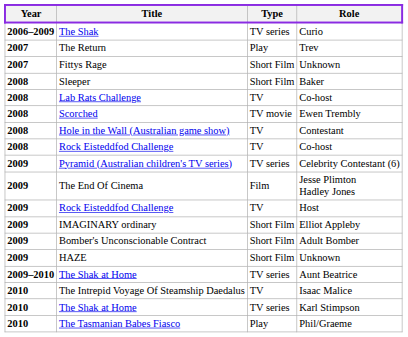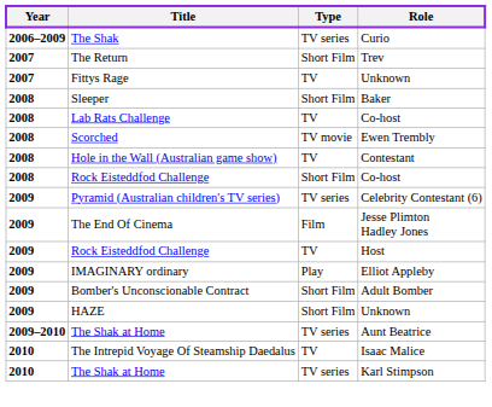The Return | Type: Play -> Short Film
Fittys Rage | Type: Short Film -> TV
Rock Eisteddfod Challenge / Co-host | Type: TV -> Short Film
IMAGINARY ordinary | Type: Short Film -> Play
- row: 2010 | The Tasmanian Babes Fiasco | Play | Phil/Graeme
